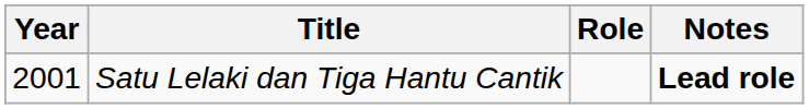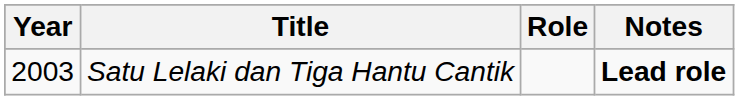Satu Lelaki dan Tiga Hantu Cantik | Year: 2001 -> 2003
